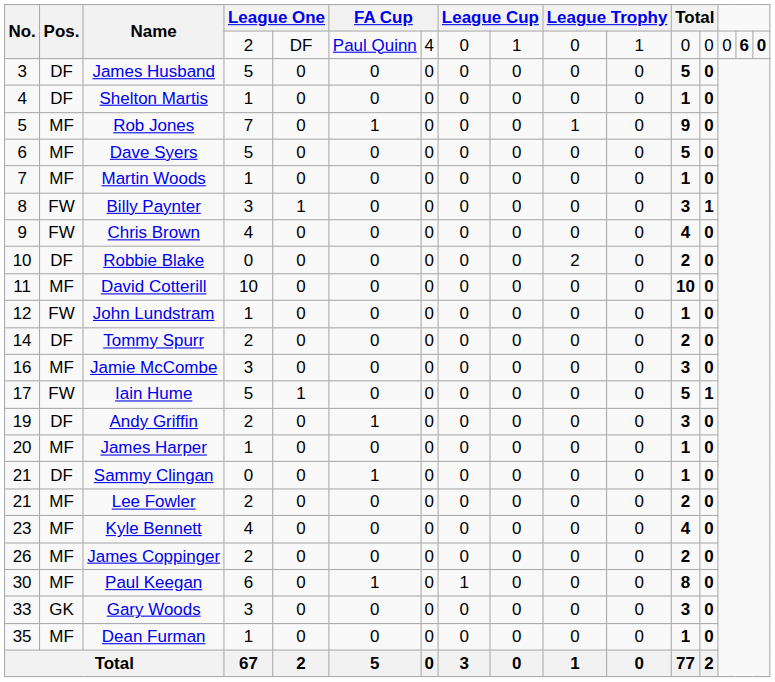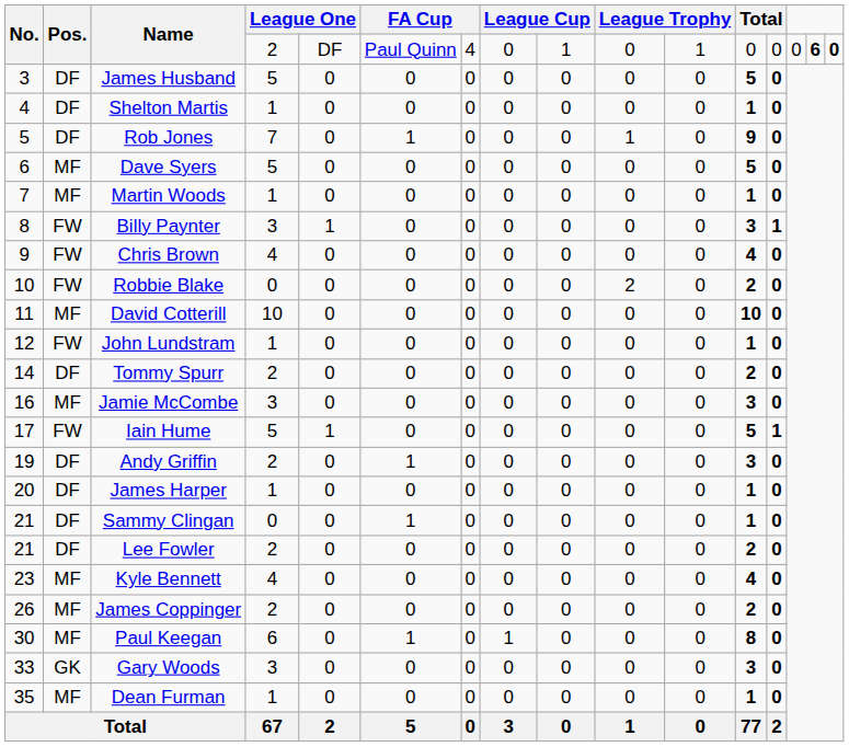Rob Jones | Pos.: MF -> DF
Robbie Blake | Pos.: DF -> FW
James Harper | Pos.: MF -> DF
Lee Fowler | Pos.: MF -> DF
